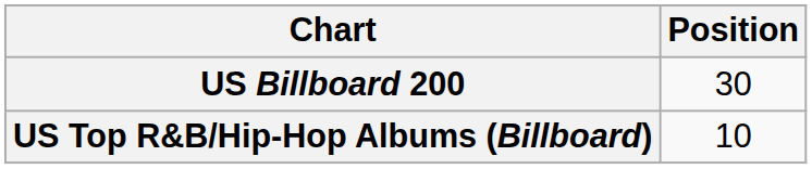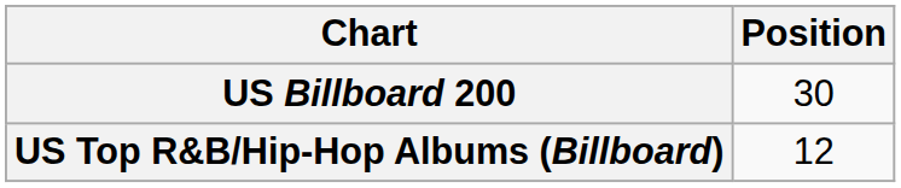US Top R&B/Hip-Hop Albums (Billboard) | Position: 10 -> 12
